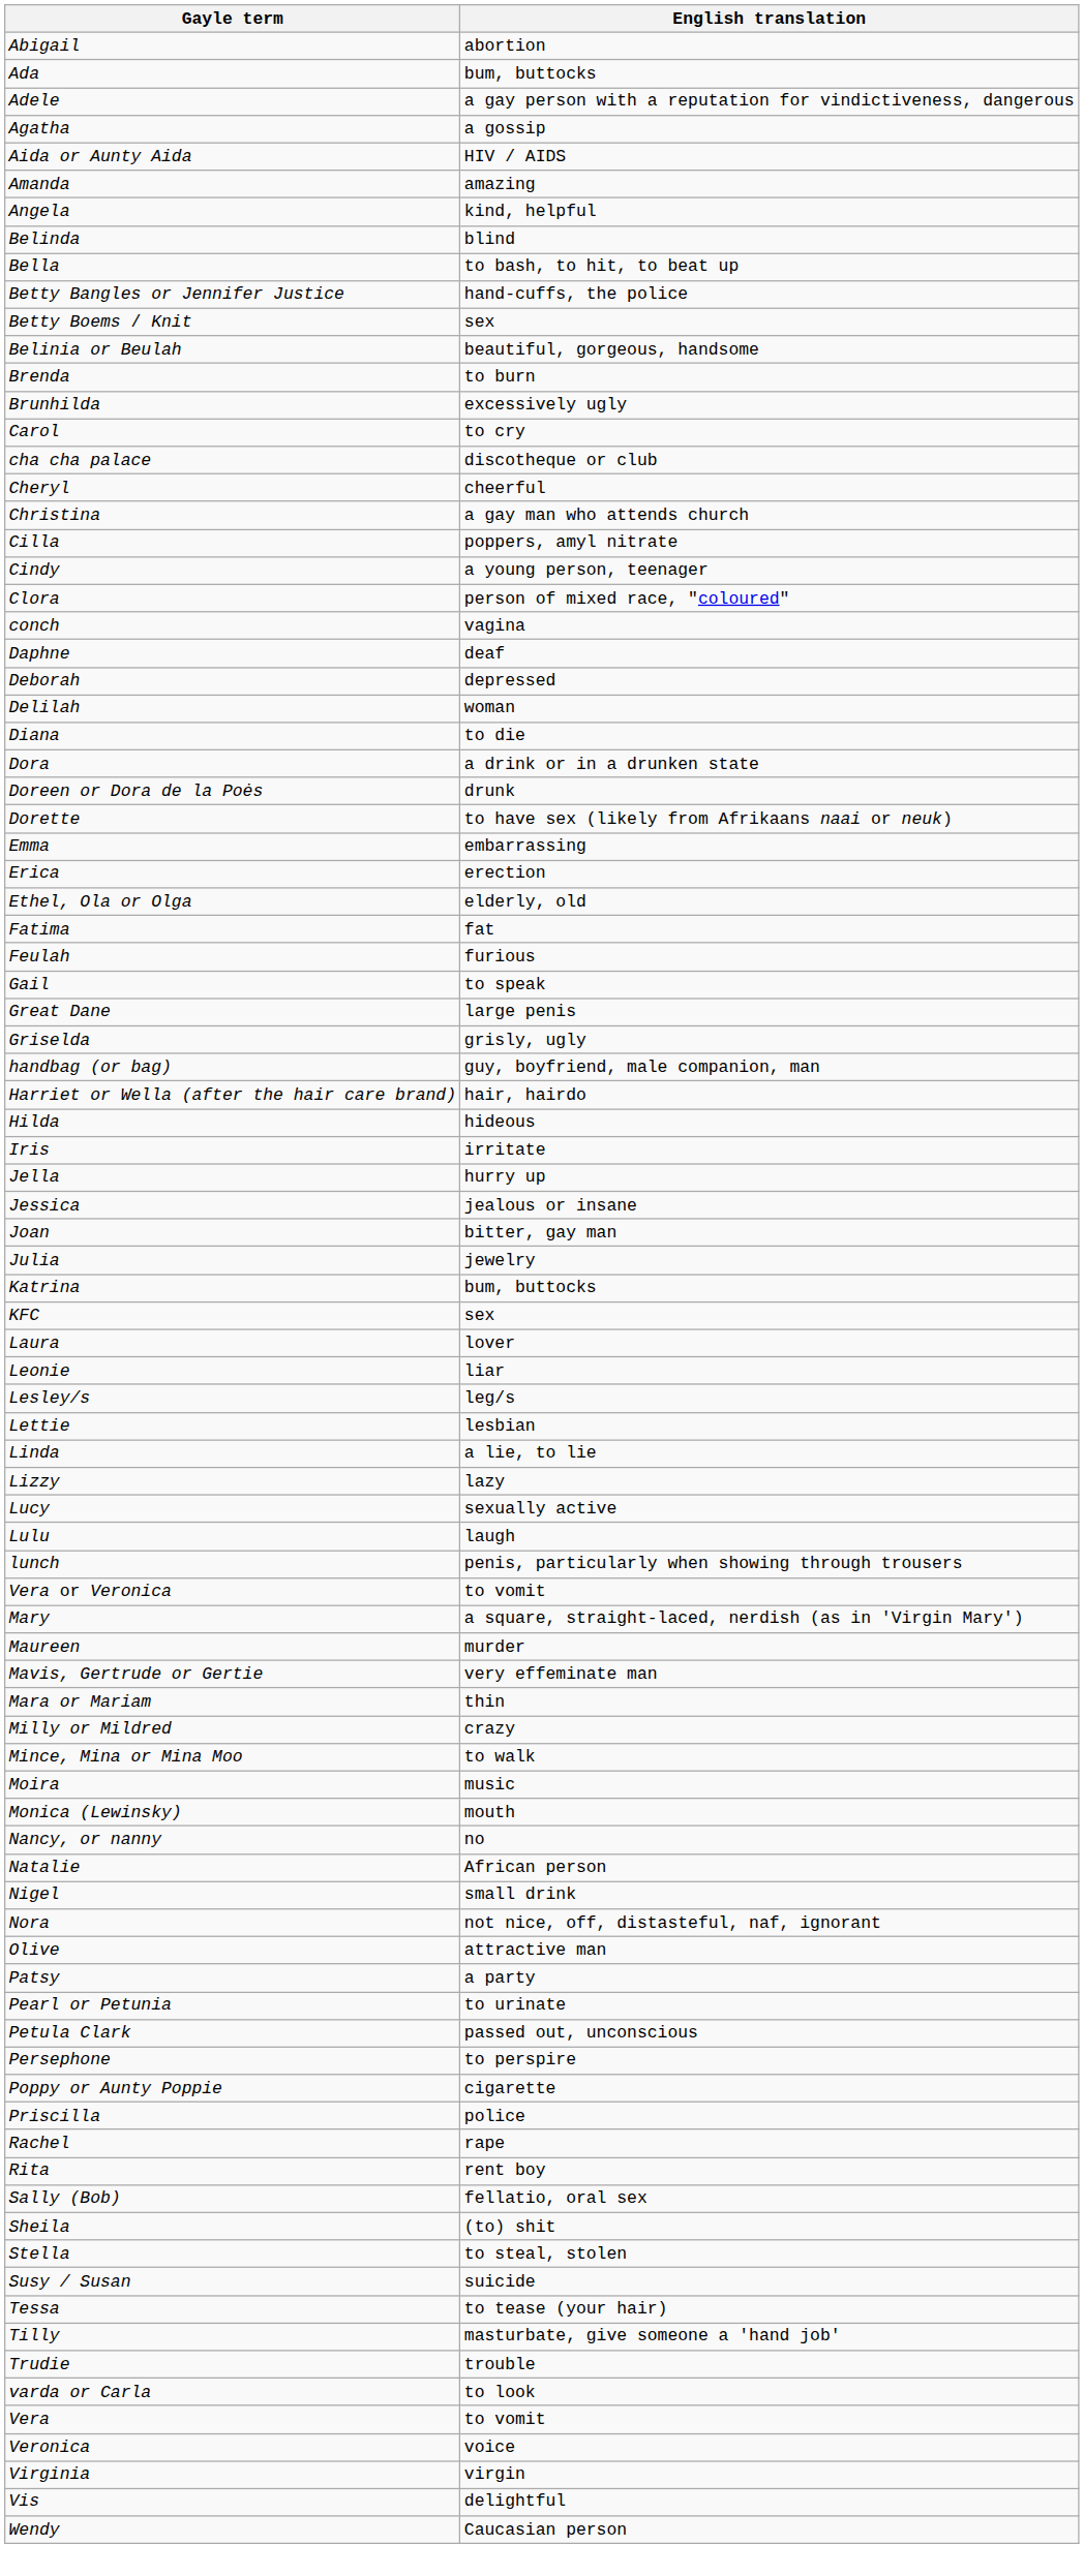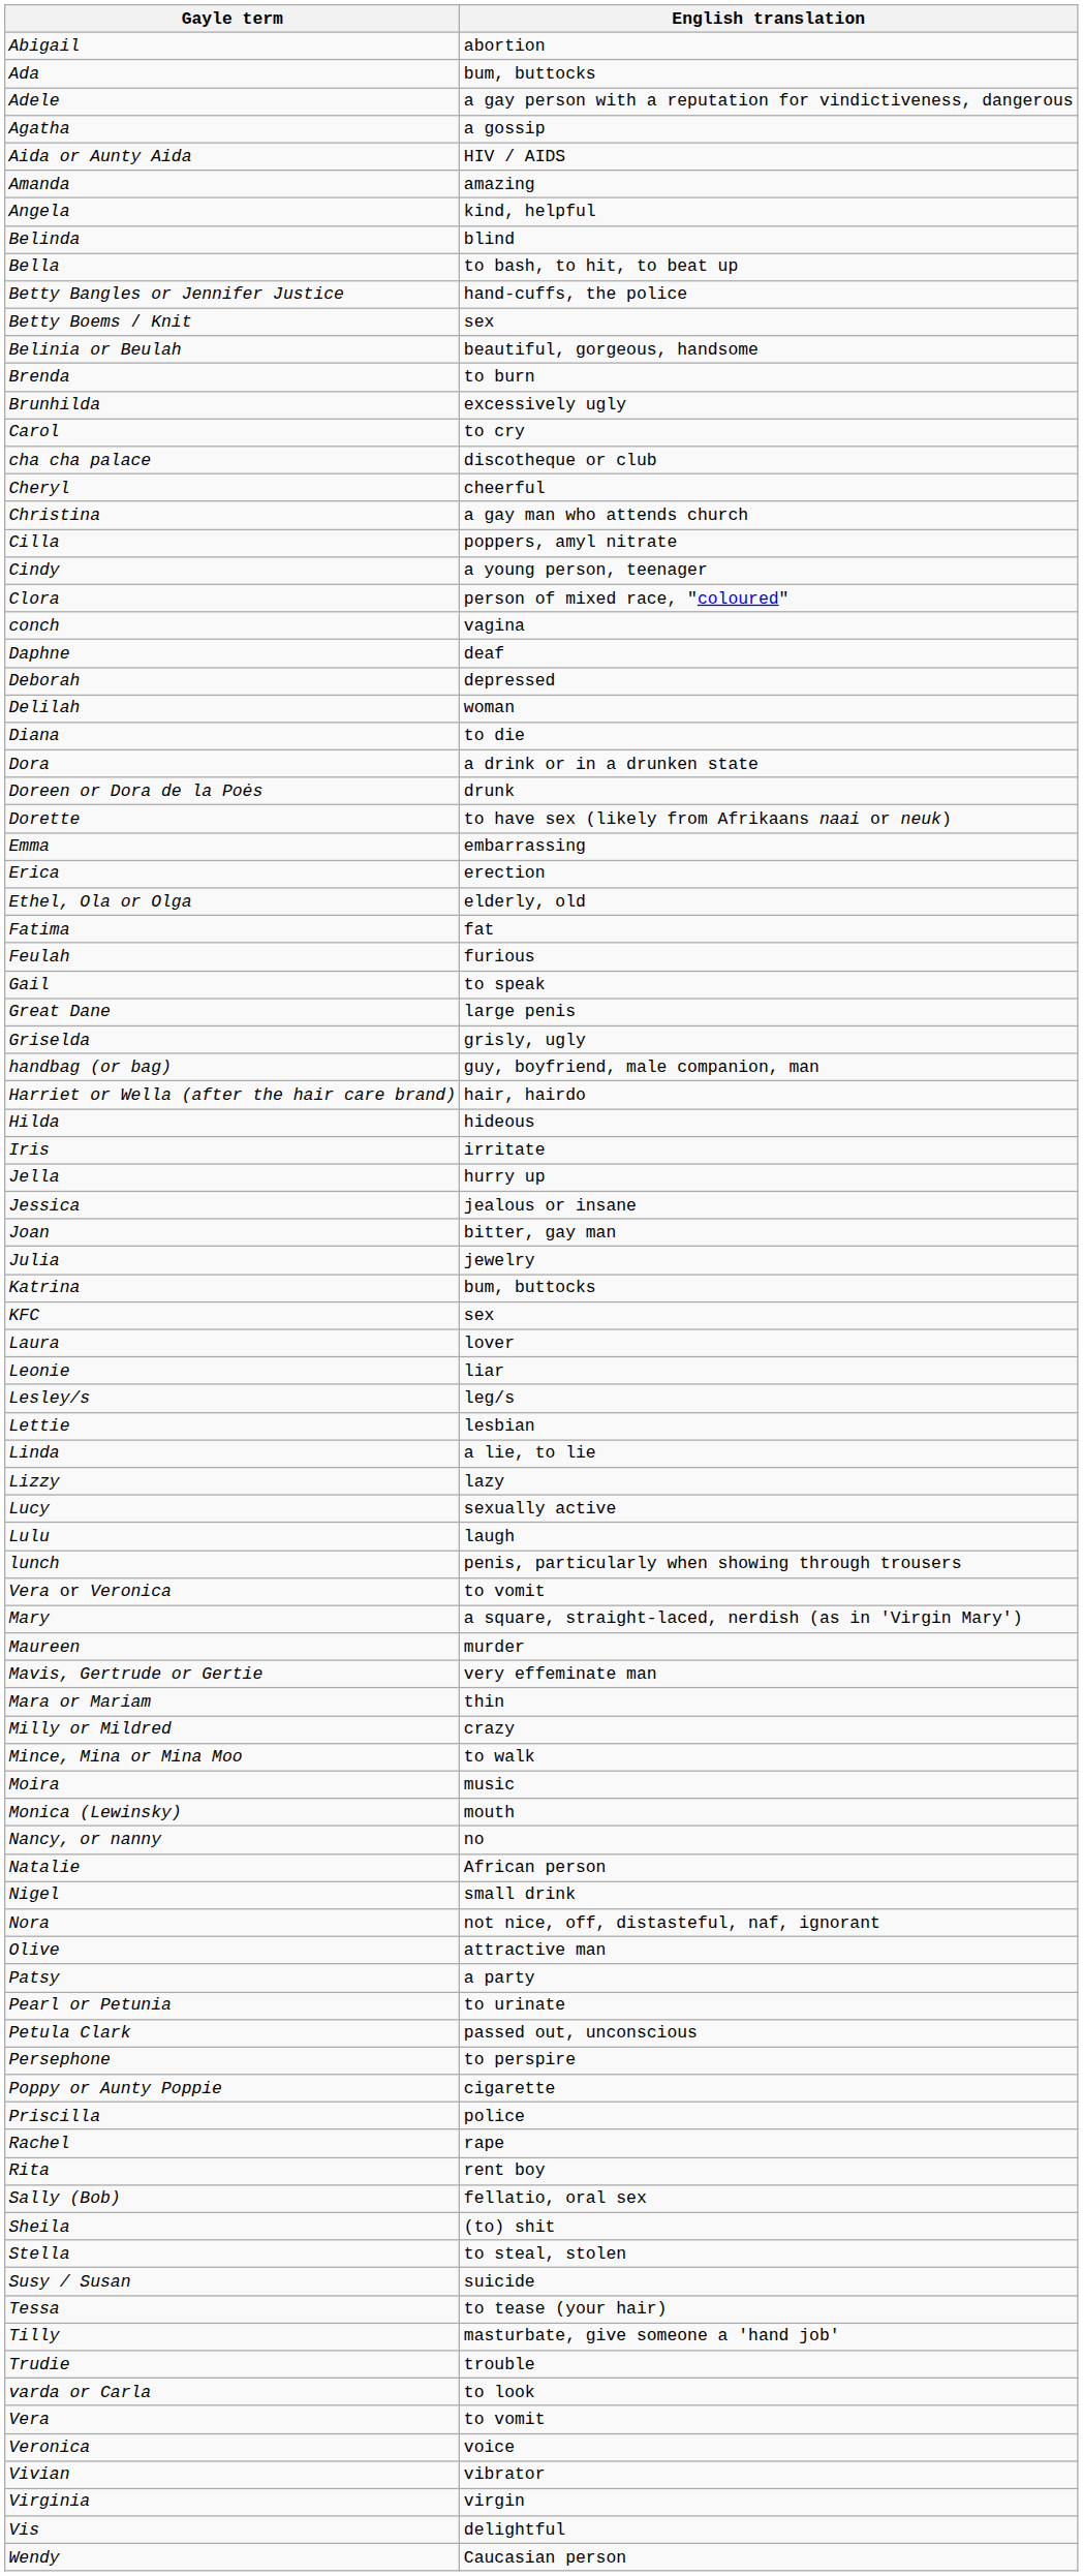+ row: Vivian | vibrator
